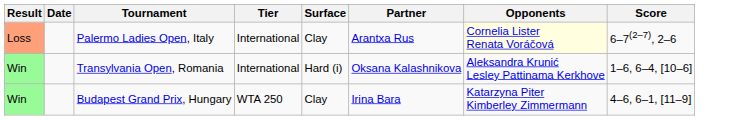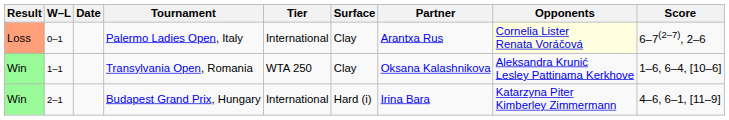+ column: W–L | 0–1 | 1–1 | 2–1
Transylvania Open, Romania | Tier: International -> WTA 250
Transylvania Open, Romania | Surface: Hard (i) -> Clay
Budapest Grand Prix, Hungary | Tier: WTA 250 -> International
Budapest Grand Prix, Hungary | Surface: Clay -> Hard (i)
